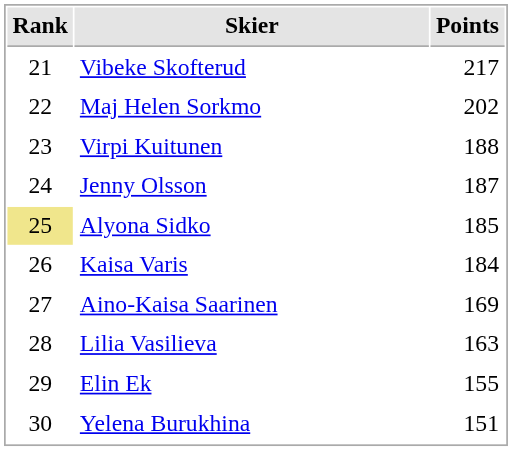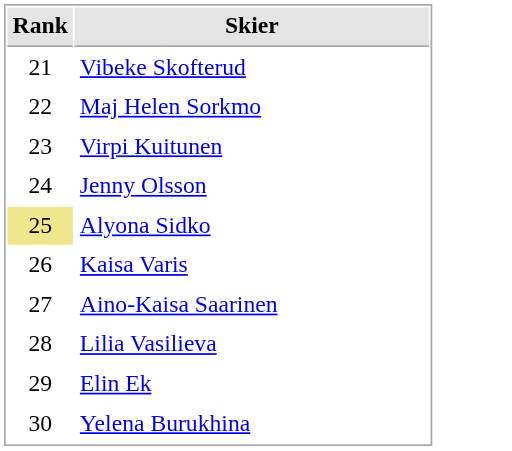- column: Points | 217 | 202 | 188 | 187 | 185 | 184 | 169 | 163 | 155 | 151
